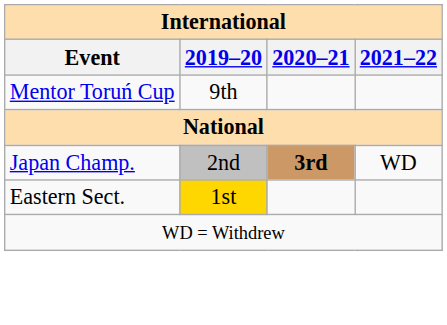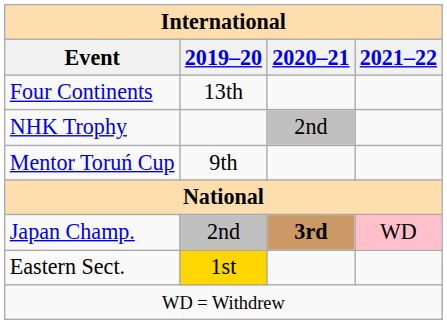+ row: Four Continents | 13th
+ row: NHK Trophy | 2nd
Japan Champ. | 2021–22: no background -> pink background
